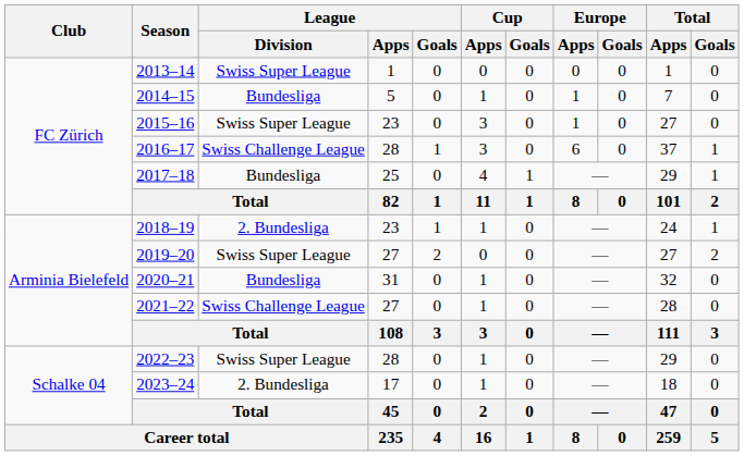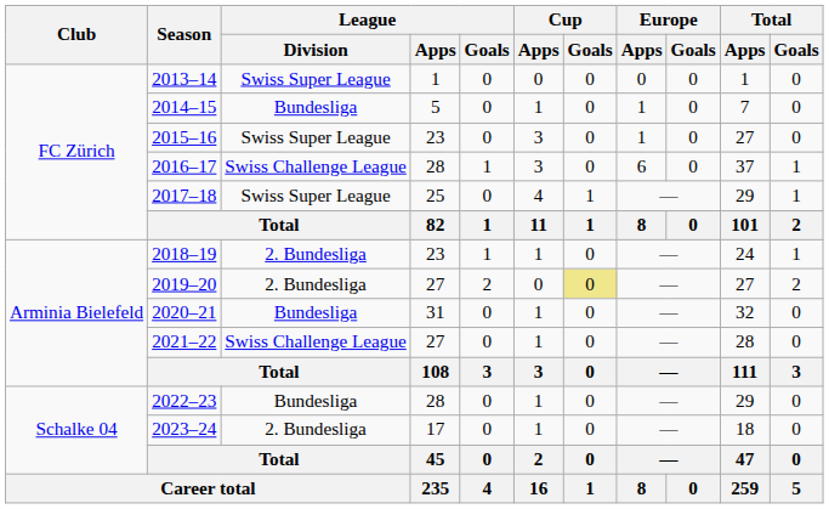2017–18 | League / Division: Bundesliga -> Swiss Super League
2019–20 | League / Division: Swiss Super League -> 2. Bundesliga
2019–20 | Cup / Goals: no background -> khaki background
2022–23 | League / Division: Swiss Super League -> Bundesliga
